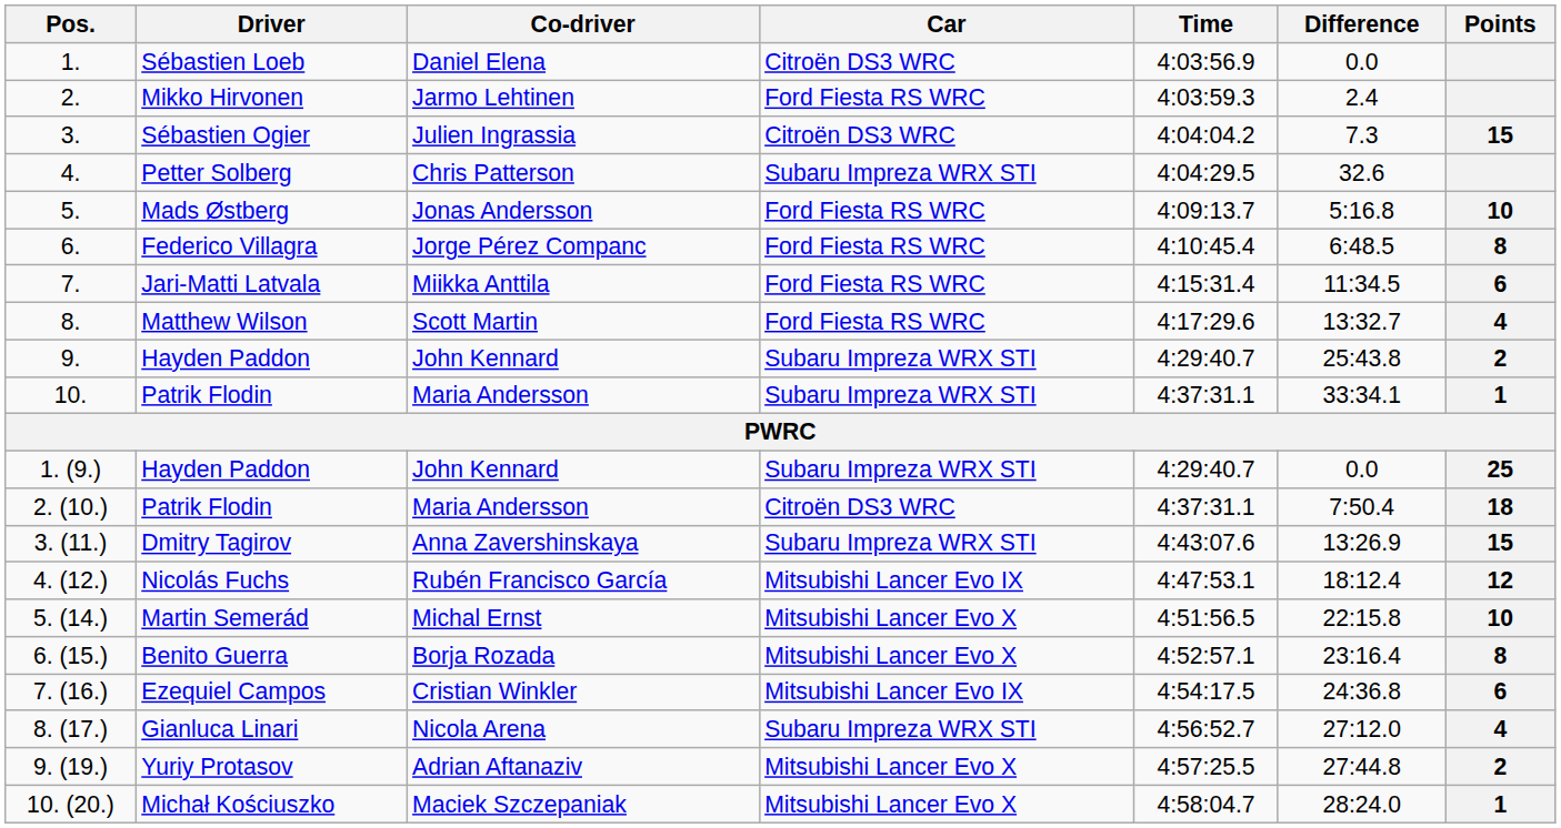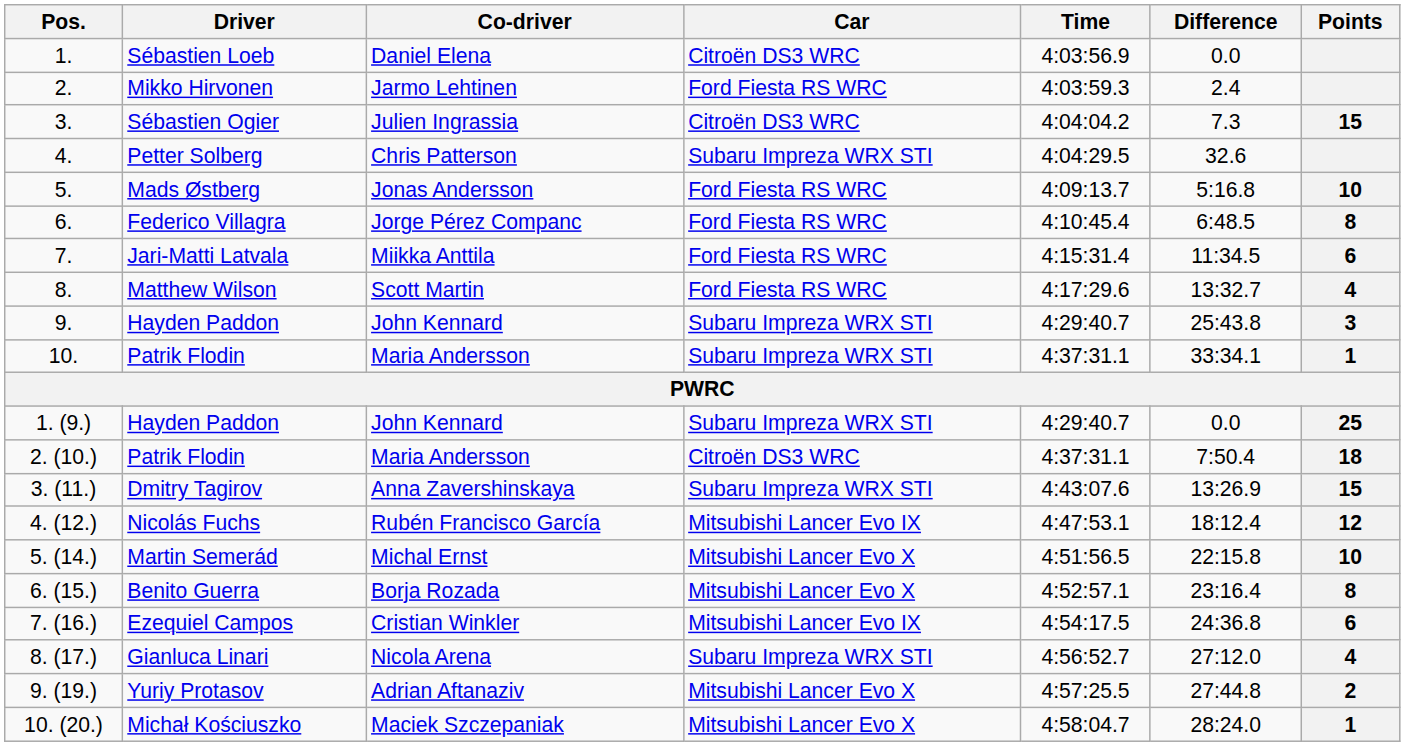9. / Hayden Paddon | Points: 2 -> 3
